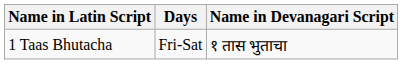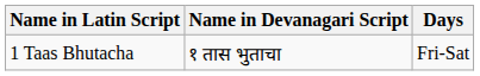columns swapped: Name in Devanagari Script <-> Days
